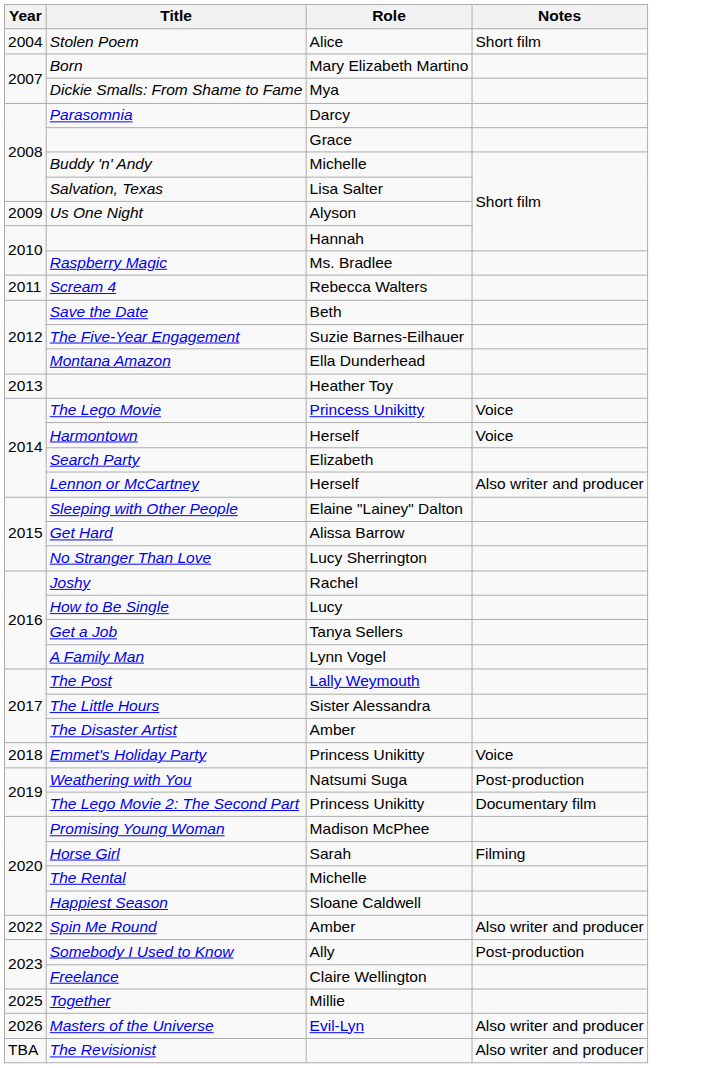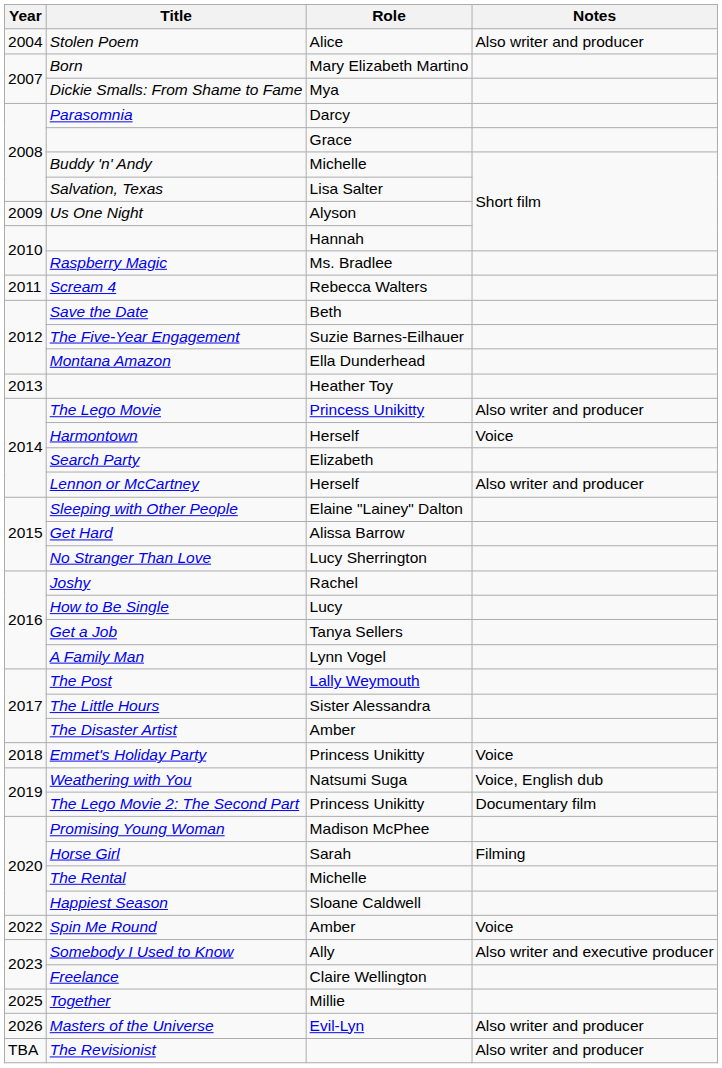Stolen Poem | Notes: Short film -> Also writer and producer
The Lego Movie | Notes: Voice -> Also writer and producer
Weathering with You | Notes: Post-production -> Voice, English dub
Spin Me Round | Notes: Also writer and producer -> Voice
Somebody I Used to Know | Notes: Post-production -> Also writer and executive producer
